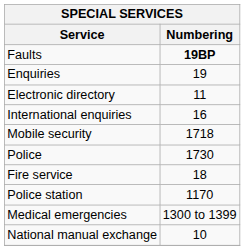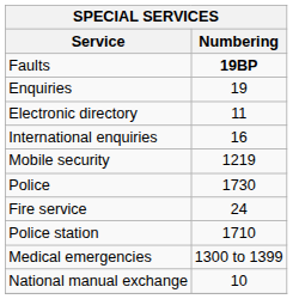Mobile security | Numbering: 1718 -> 1219
Fire service | Numbering: 18 -> 24
Police station | Numbering: 1170 -> 1710
